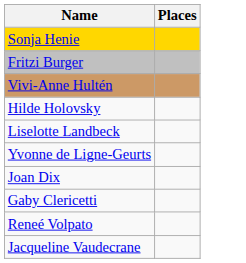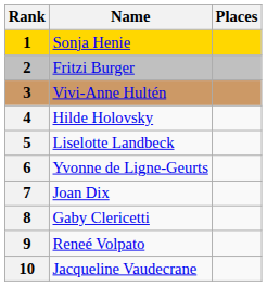+ column: Rank | 1 | 2 | 3 | 4 | 5 | 6 | 7 | 8 | 9 | 10
